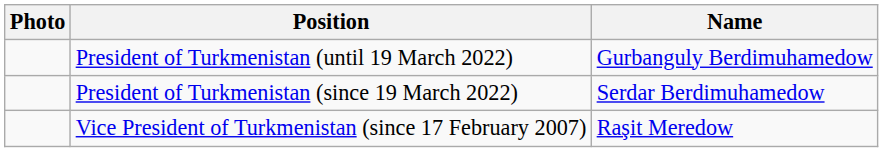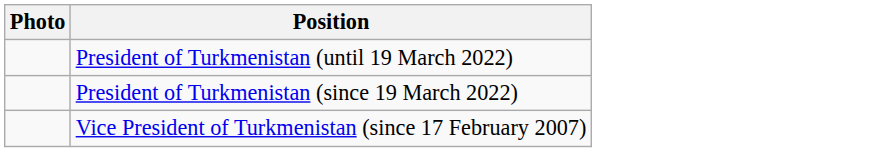- column: Name | Gurbanguly Berdimuhamedow | Serdar Berdimuhamedow | Raşit Meredow
